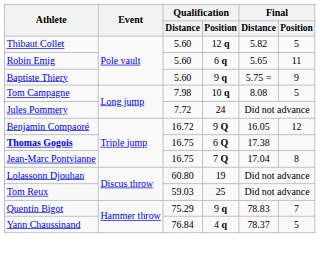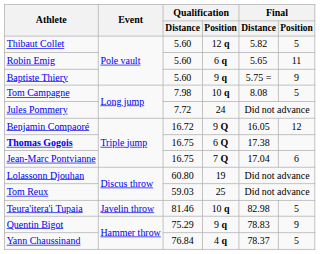Jean-Marc Pontvianne | Final / Position: 8 -> 6
+ row: Teura'itera'i Tupaia | Javelin throw | 81.46 | 10 q | 82.98 | 5
Quentin Bigot | Final / Position: 7 -> 9
